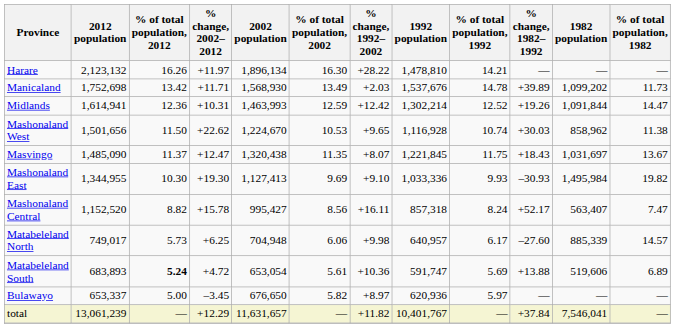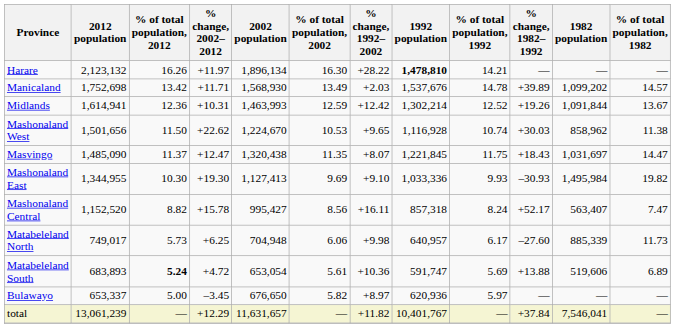Harare | 1992 population: normal -> bold
Manicaland | % of total population, 1982: 11.73 -> 14.57
Midlands | % of total population, 1982: 14.47 -> 13.67
Masvingo | % of total population, 1982: 13.67 -> 14.47
Matabeleland North | % of total population, 1982: 14.57 -> 11.73
